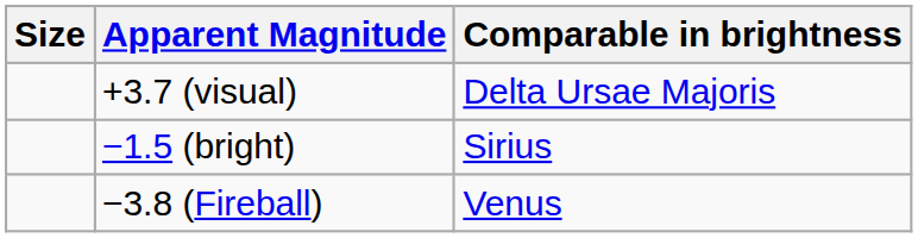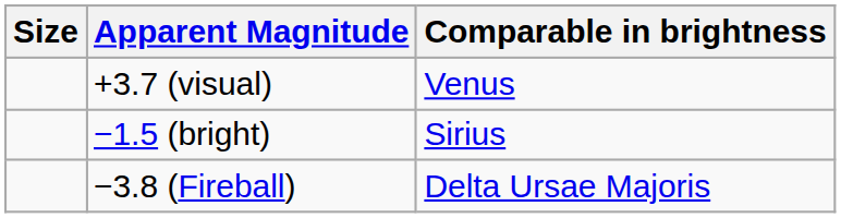+3.7 (visual) | Comparable in brightness: Delta Ursae Majoris -> Venus
−3.8 (Fireball) | Comparable in brightness: Venus -> Delta Ursae Majoris
